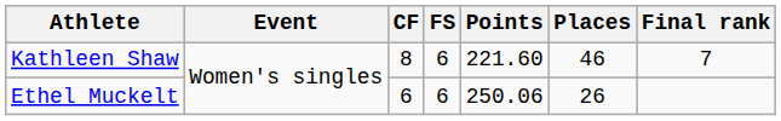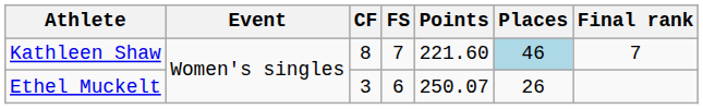Kathleen Shaw | FS: 6 -> 7
Kathleen Shaw | Places: no background -> lightblue background
Ethel Muckelt | CF: 6 -> 3
Ethel Muckelt | Points: 250.06 -> 250.07
